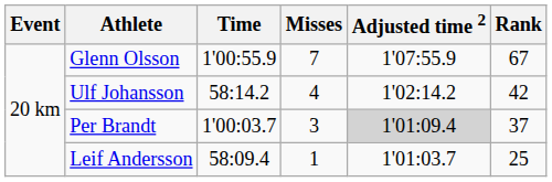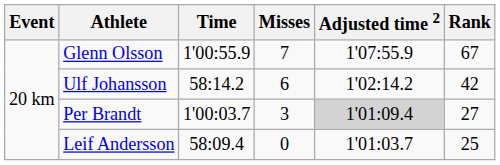Ulf Johansson | Misses: 4 -> 6
Per Brandt | Rank: 37 -> 27
Leif Andersson | Misses: 1 -> 0
